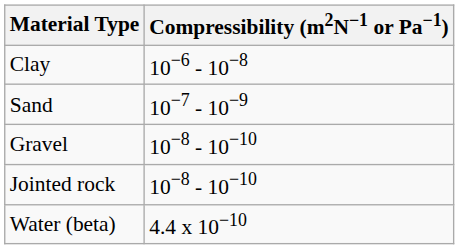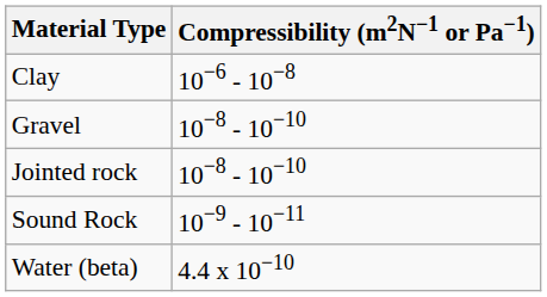- row: Sand | 10−7 - 10−9
+ row: Sound Rock | 10−9 - 10−11
